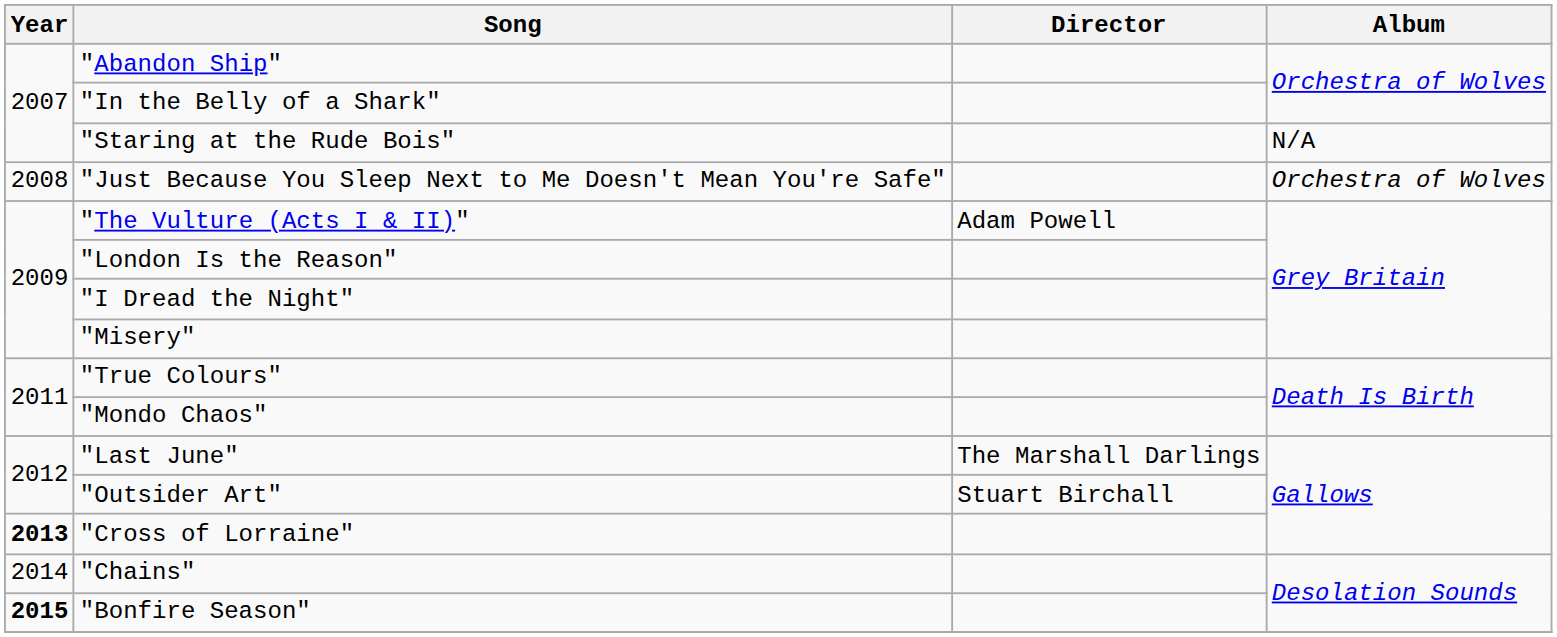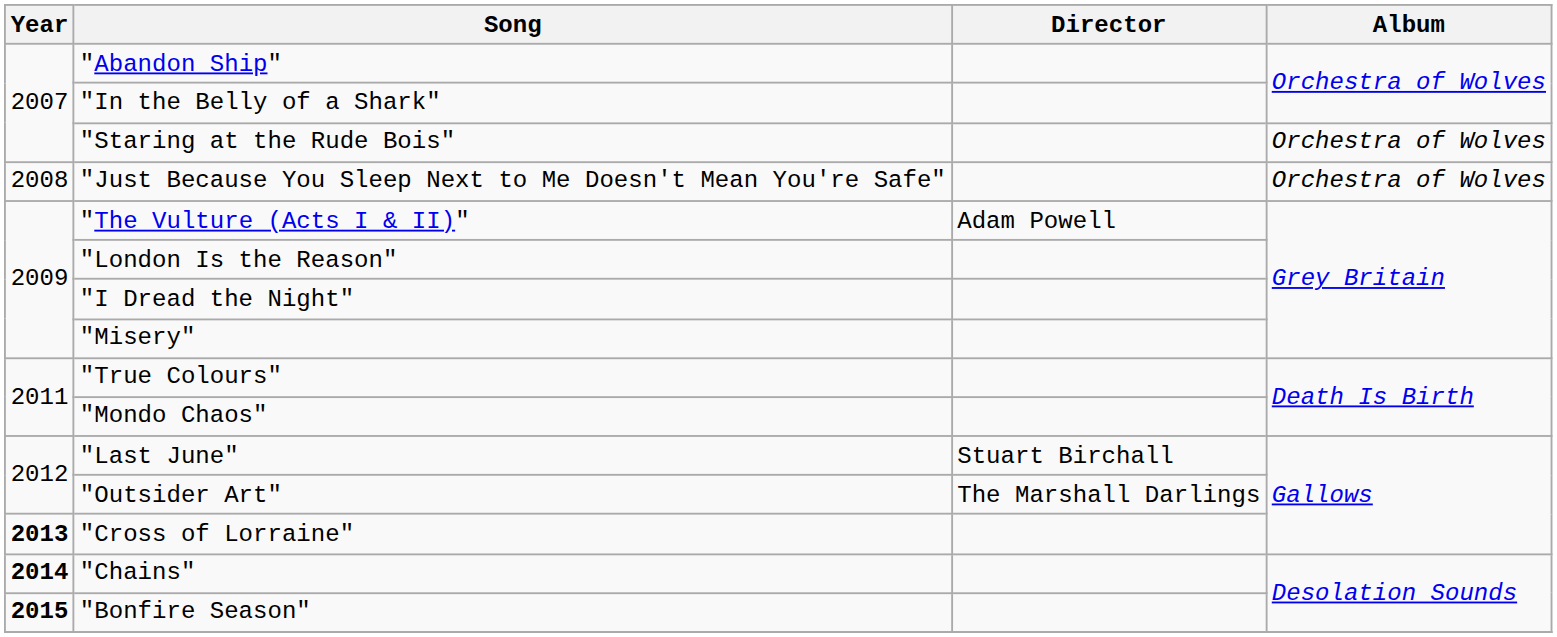"Staring at the Rude Bois" | Album: N/A -> Orchestra of Wolves
"Last June" | Director: The Marshall Darlings -> Stuart Birchall
"Outsider Art" | Director: Stuart Birchall -> The Marshall Darlings
"Chains" | Year: normal -> bold
